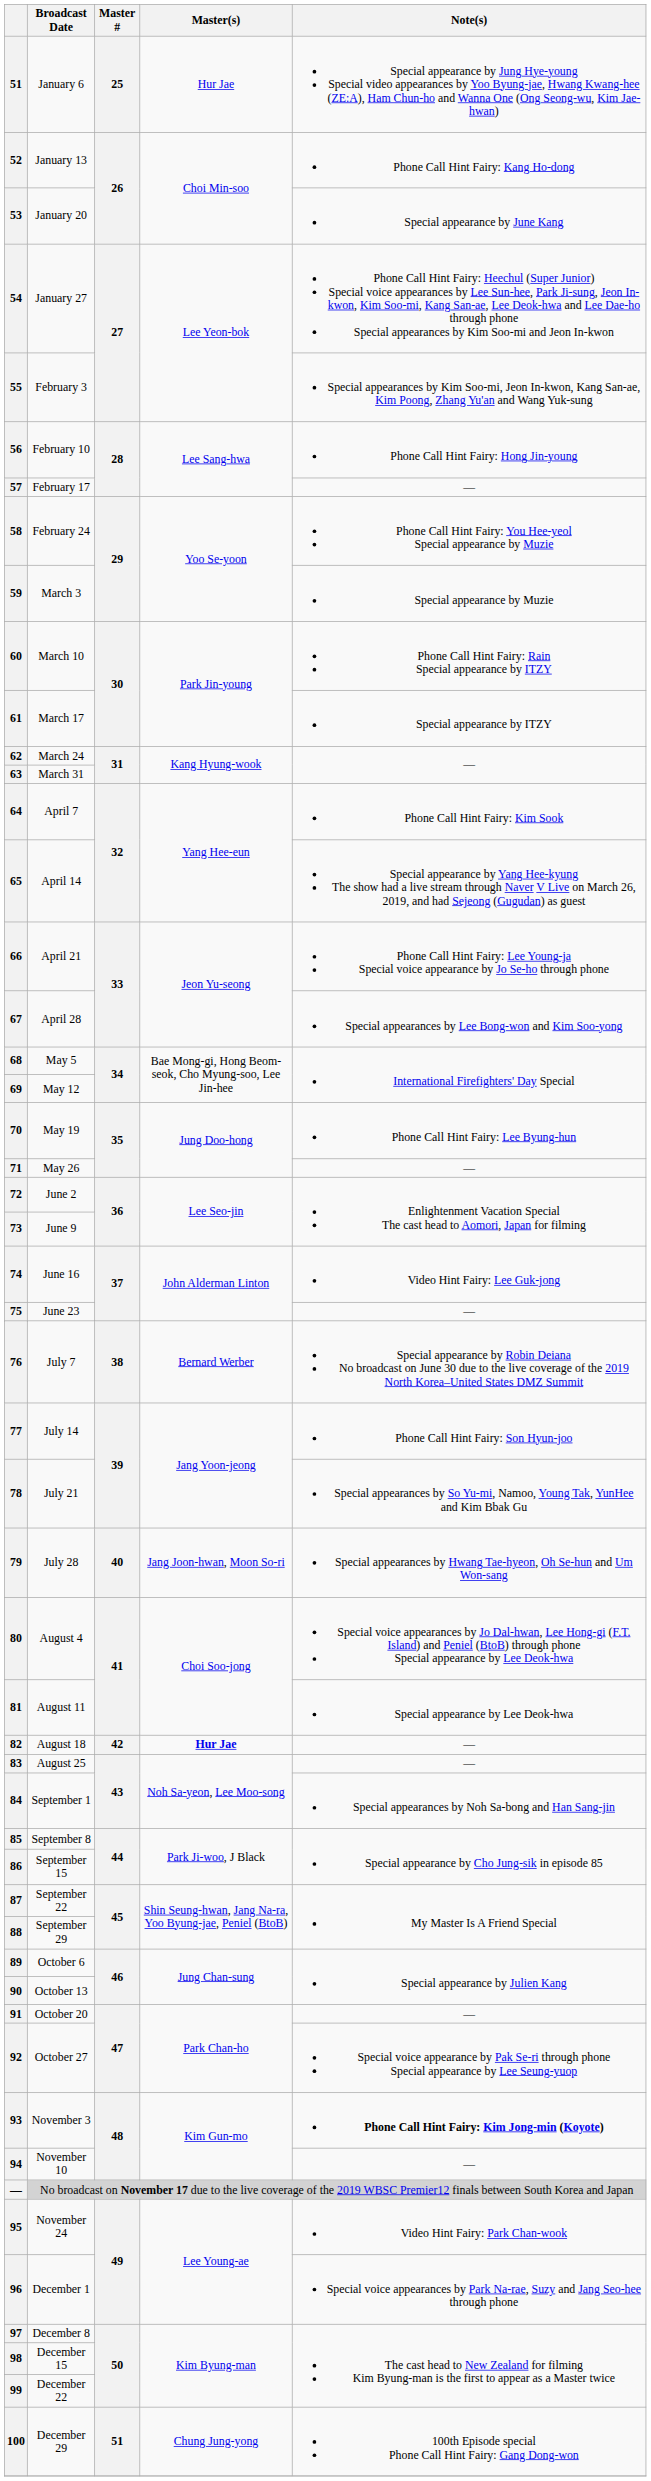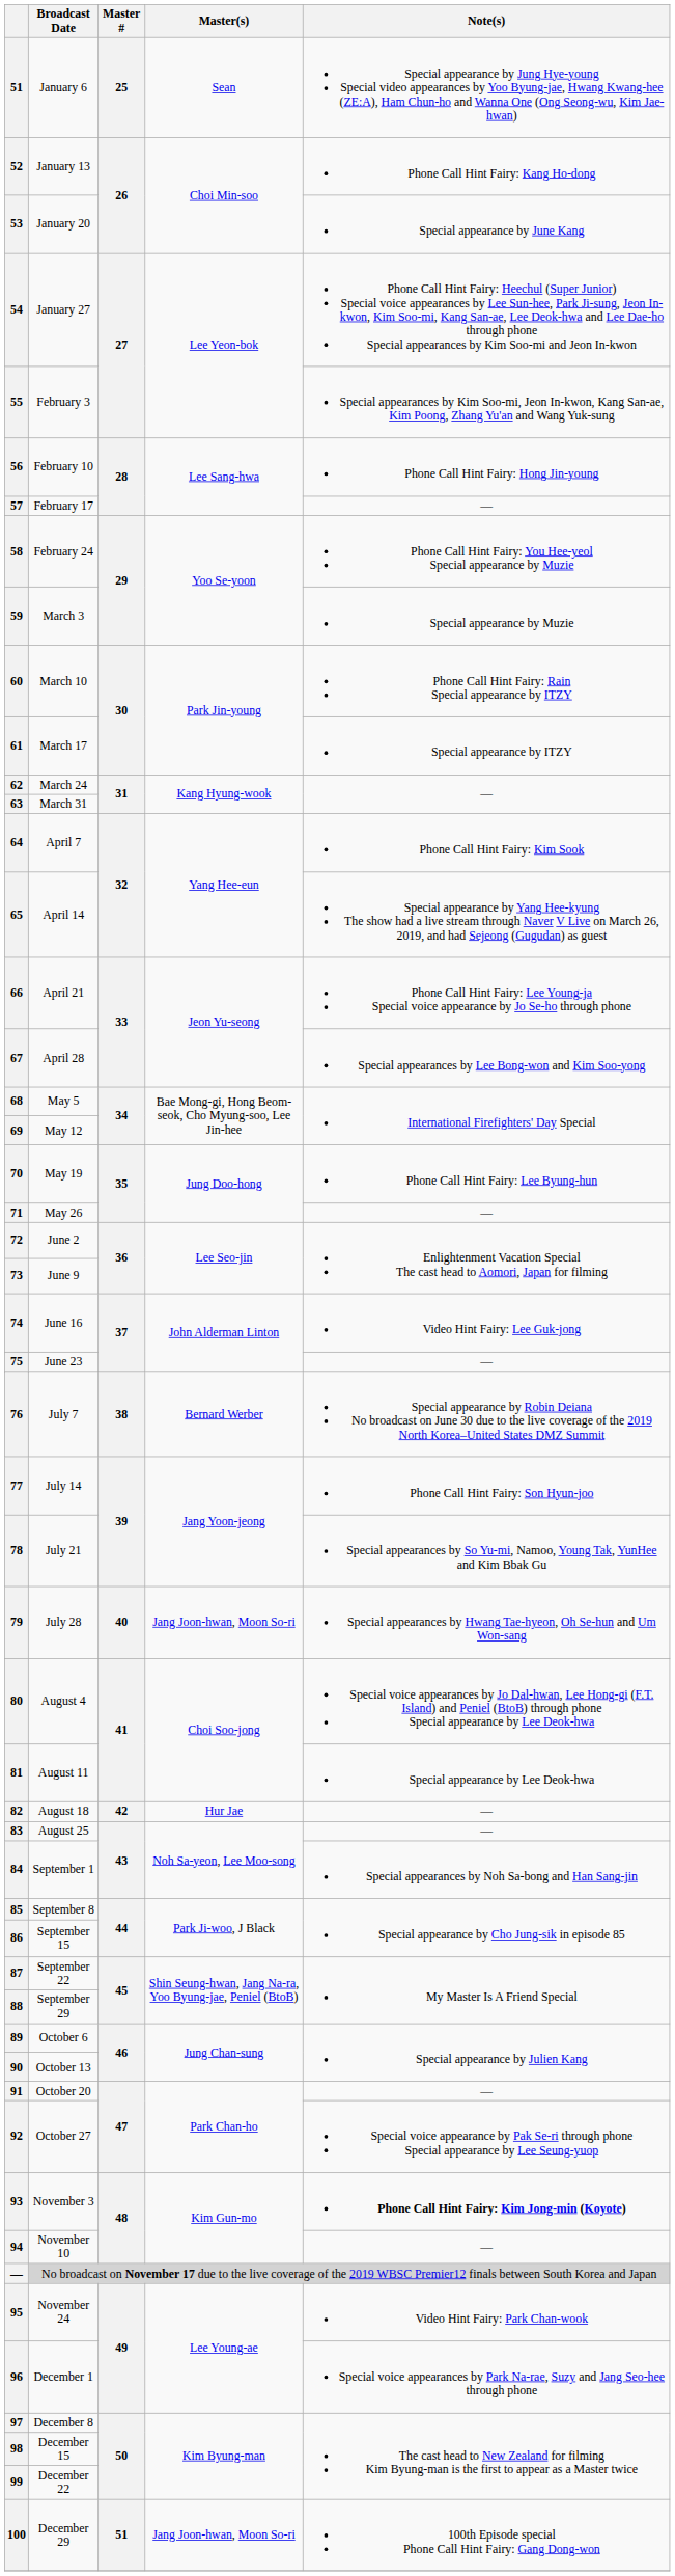January 6 | Master(s): Hur Jae -> Sean
August 18 | Master(s): bold -> normal
December 29 | Master(s): Chung Jung-yong -> Jang Joon-hwan, Moon So-ri
